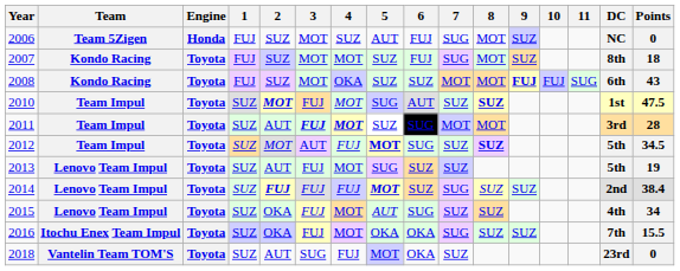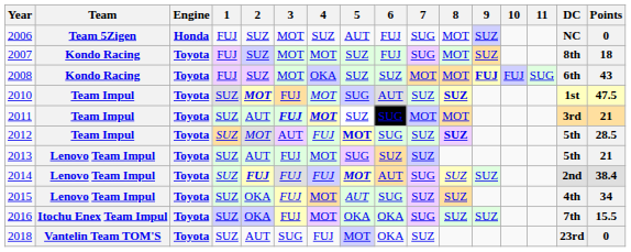2011 | Points: 28 -> 21
2012 | Points: 34.5 -> 28.5
2013 | Points: 19 -> 21
2014 | 6: SUZ -> AUT
